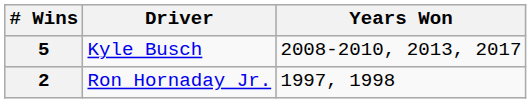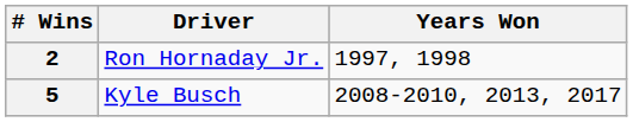rows swapped: 5 <-> 2
